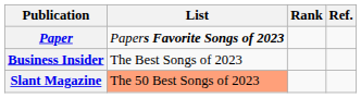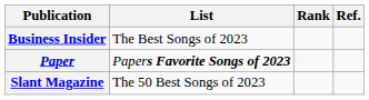rows swapped: Business Insider <-> Paper
Slant Magazine | List: lightsalmon background -> no background
